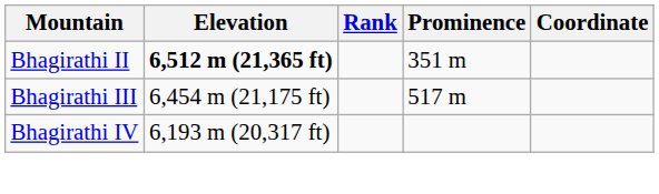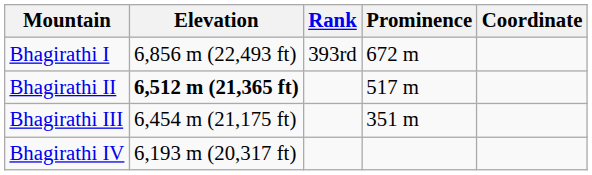+ row: Bhagirathi I | 6,856 m (22,493 ft) | 393rd | 672 m
Bhagirathi II | Prominence: 351 m -> 517 m
Bhagirathi III | Prominence: 517 m -> 351 m
